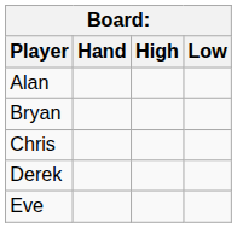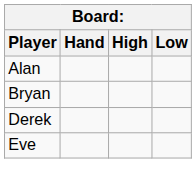- row: Chris
